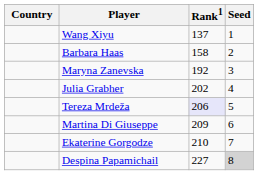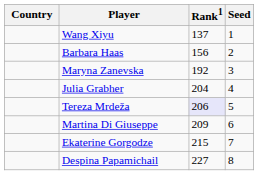Barbara Haas | Rank1: 158 -> 156
Julia Grabher | Rank1: 202 -> 204
Ekaterine Gorgodze | Rank1: 210 -> 215
Despina Papamichail | Seed: lightgrey background -> no background
